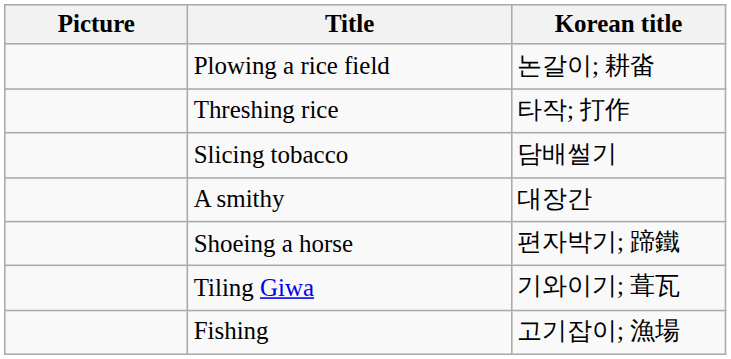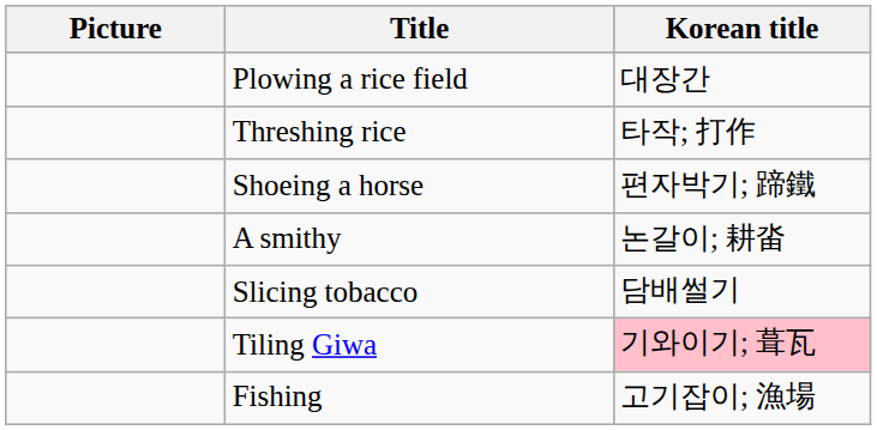Plowing a rice field | Korean title: 논갈이; 耕畓 -> 대장간
rows swapped: Shoeing a horse <-> Slicing tobacco
A smithy | Korean title: 대장간 -> 논갈이; 耕畓
Tiling Giwa | Korean title: no background -> pink background
